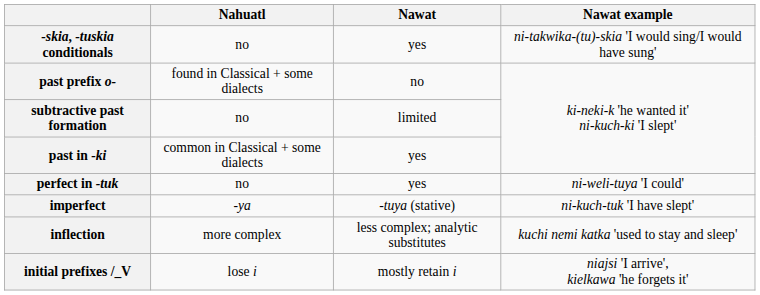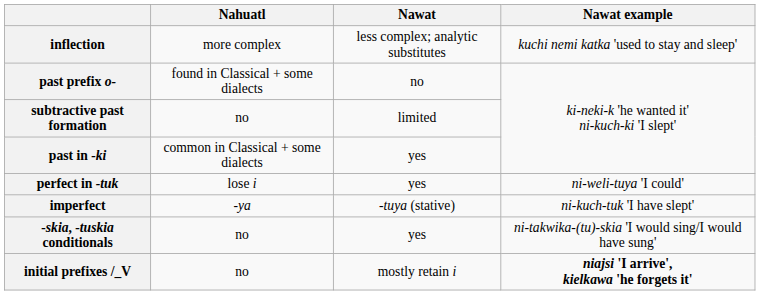rows swapped: inflection <-> -skia, -tuskia conditionals
perfect in -tuk | Nahuatl: no -> lose i
initial prefixes /_V | Nahuatl: lose i -> no
initial prefixes /_V | Nawat example: normal -> bold
